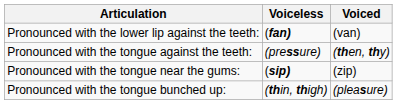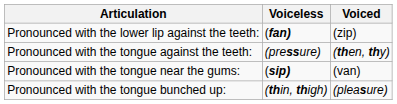Pronounced with the lower lip against the teeth: | Voiced: (van) -> (zip)
Pronounced with the tongue near the gums: | Voiced: (zip) -> (van)
